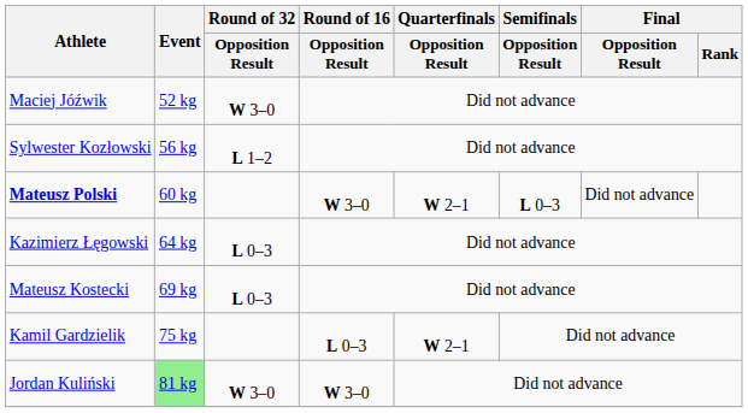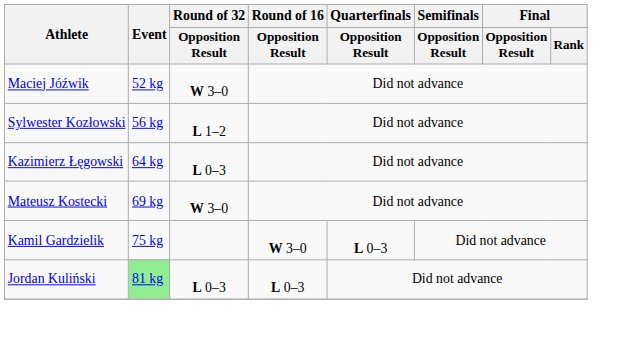- row: Mateusz Polski | 60 kg | W 3–0 | W 2–1 | L 0–3 | Did not advance
Mateusz Kostecki | Round of 32 / Opposition Result: L 0–3 -> W 3–0
Kamil Gardzielik | Round of 16 / Opposition Result: L 0–3 -> W 3–0
Kamil Gardzielik | Quarterfinals / Opposition Result: W 2–1 -> L 0–3
Jordan Kuliński | Round of 32 / Opposition Result: W 3–0 -> L 0–3
Jordan Kuliński | Round of 16 / Opposition Result: W 3–0 -> L 0–3
